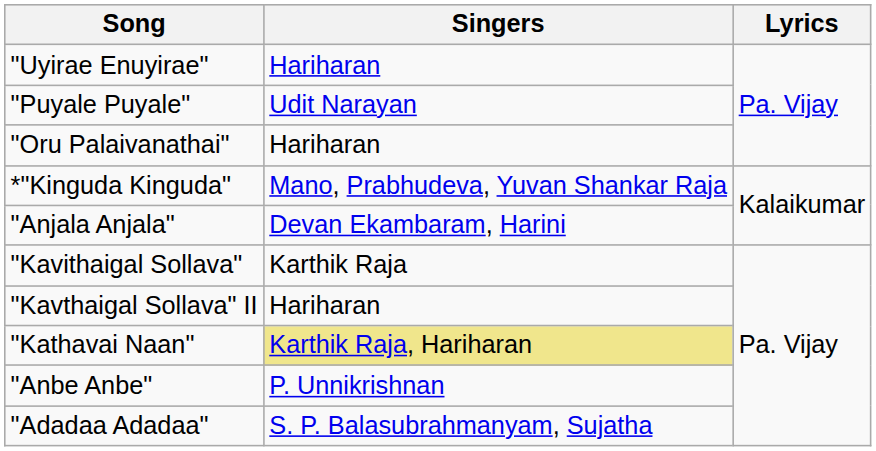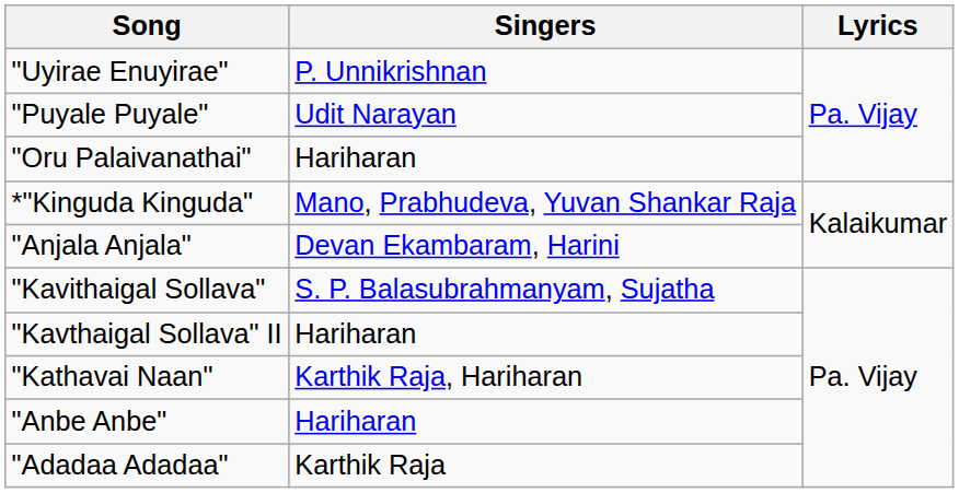"Uyirae Enuyirae" | Singers: Hariharan -> P. Unnikrishnan
"Kavithaigal Sollava" | Singers: Karthik Raja -> S. P. Balasubrahmanyam, Sujatha
"Kathavai Naan" | Singers: khaki background -> no background
"Anbe Anbe" | Singers: P. Unnikrishnan -> Hariharan
"Adadaa Adadaa" | Singers: S. P. Balasubrahmanyam, Sujatha -> Karthik Raja
